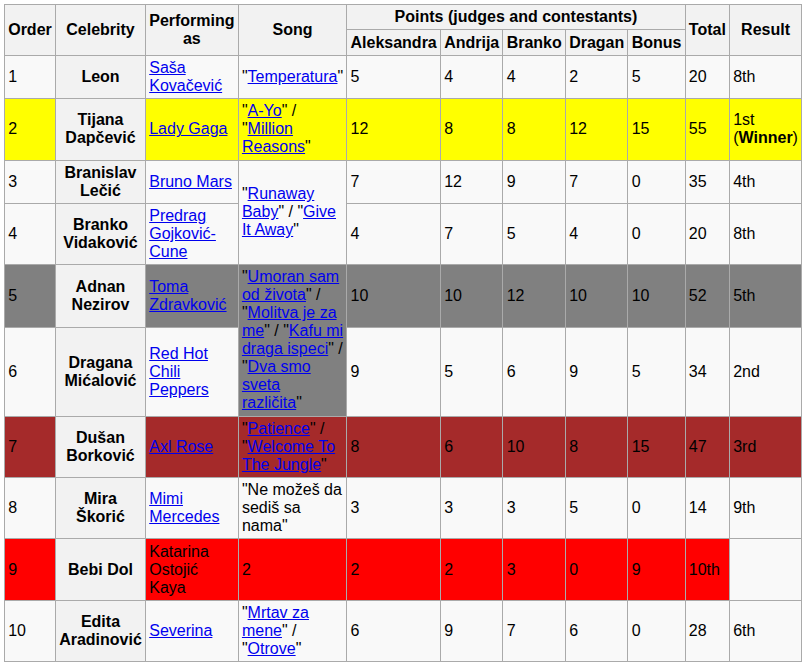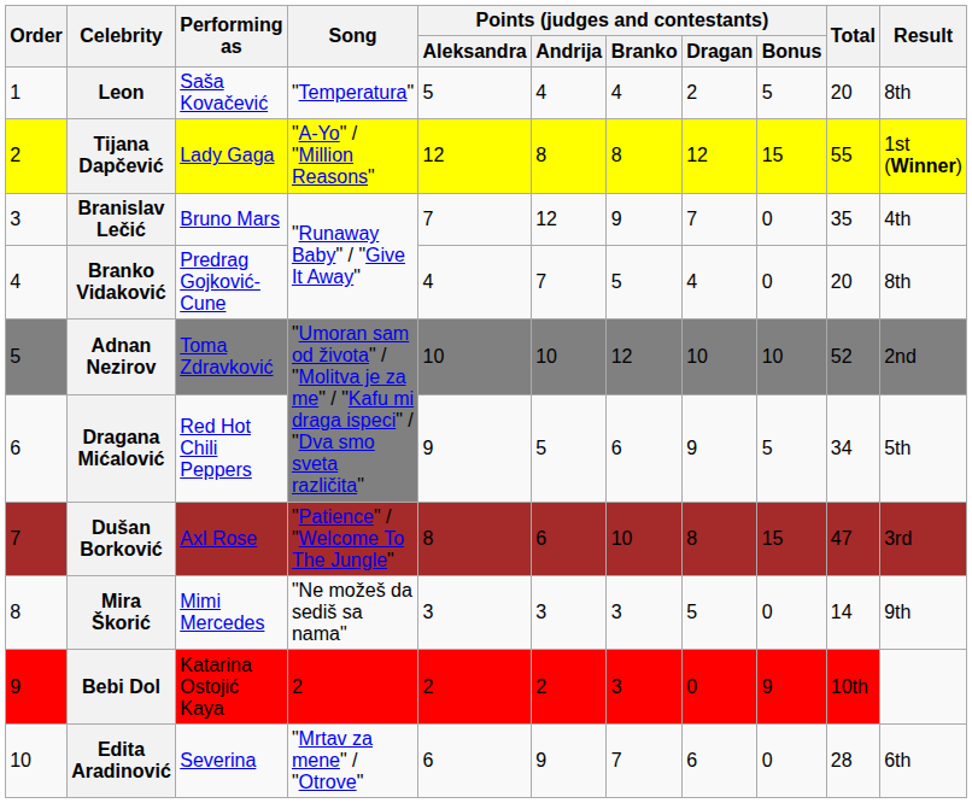Adnan Nezirov | Result: 5th -> 2nd
Dragana Mićalović | Result: 2nd -> 5th
